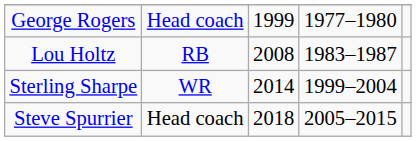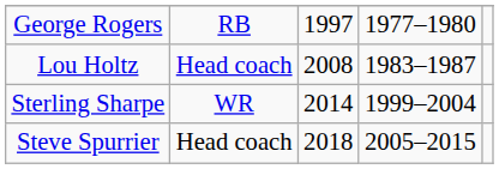George Rogers | column 2: Head coach -> RB
George Rogers | column 3: 1999 -> 1997
Lou Holtz | column 2: RB -> Head coach
